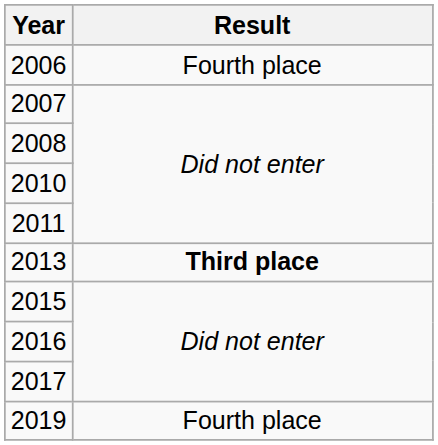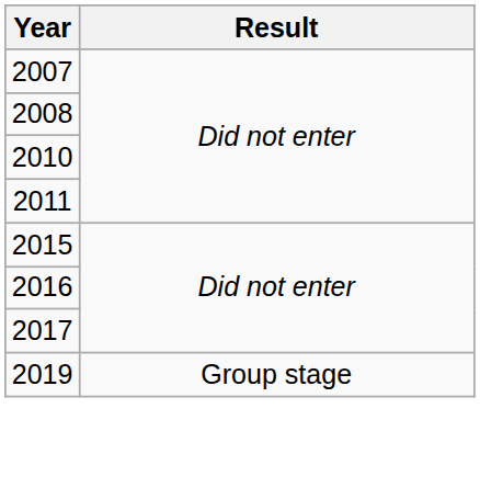- row: 2006 | Fourth place
- row: 2013 | Third place
2019 | Result: Fourth place -> Group stage
